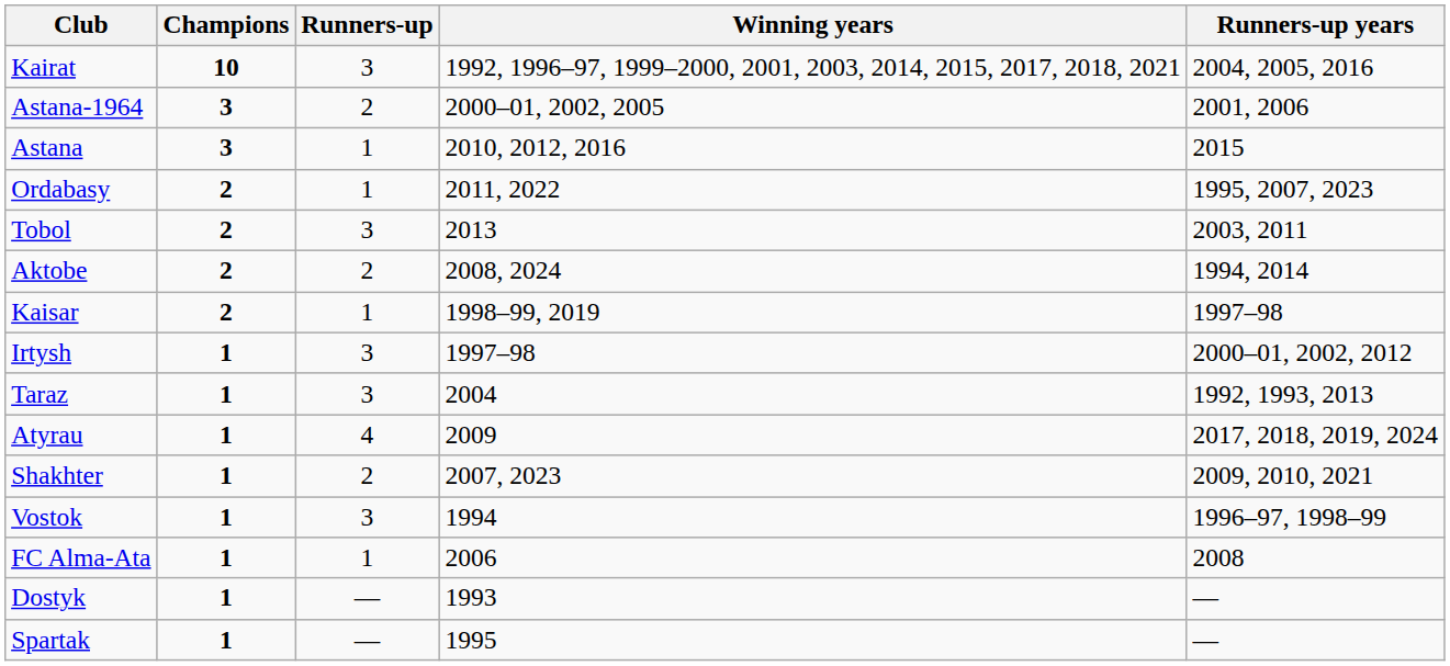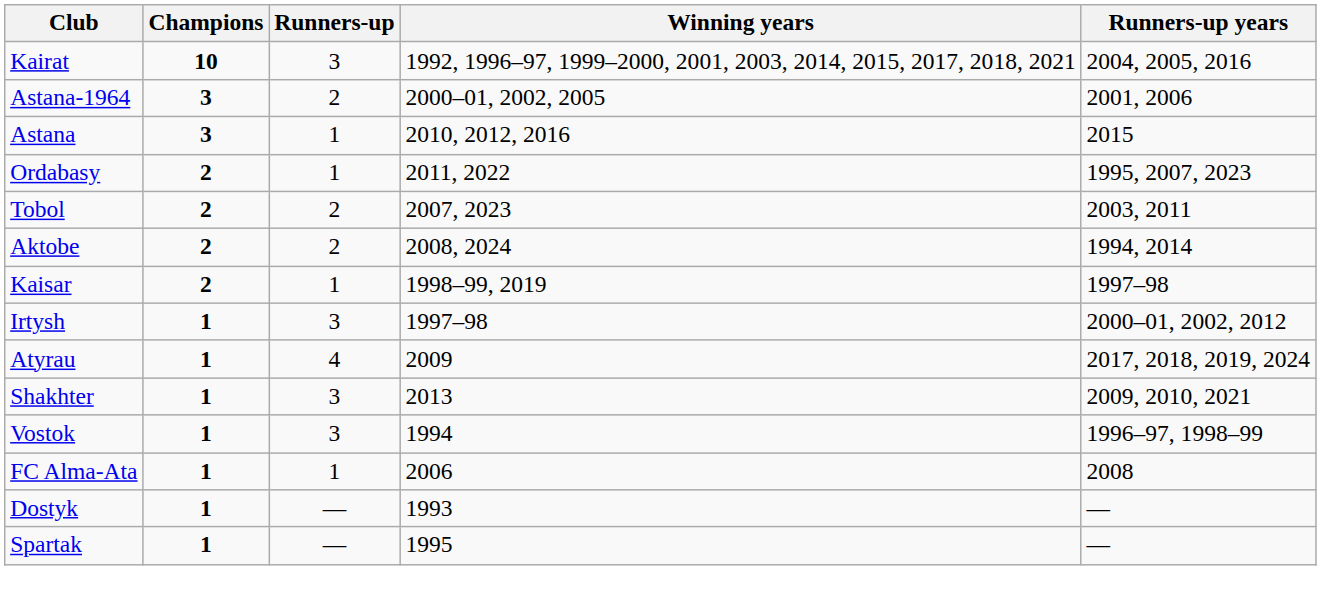Tobol | Runners-up: 3 -> 2
Tobol | Winning years: 2013 -> 2007, 2023
- row: Taraz | 1 | 3 | 2004 | 1992, 1993, 2013
Shakhter | Runners-up: 2 -> 3
Shakhter | Winning years: 2007, 2023 -> 2013
